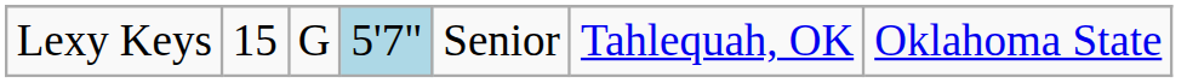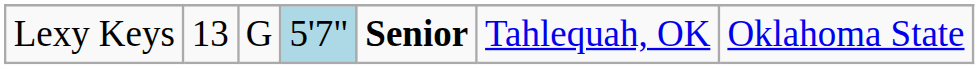Lexy Keys | column 2: 15 -> 13
Lexy Keys | column 5: normal -> bold
